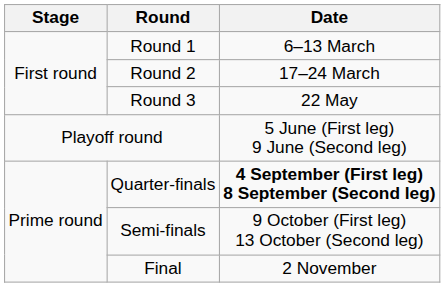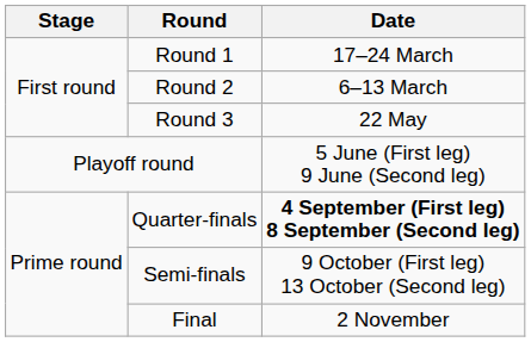Round 1 | Date: 6–13 March -> 17–24 March
Round 2 | Date: 17–24 March -> 6–13 March
